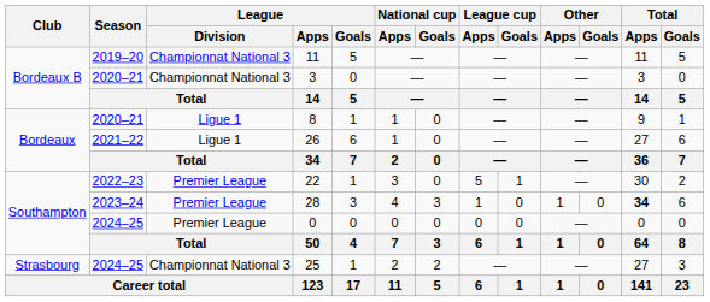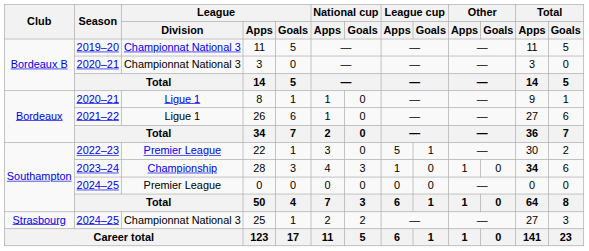28 | League / Division: Premier League -> Championship
